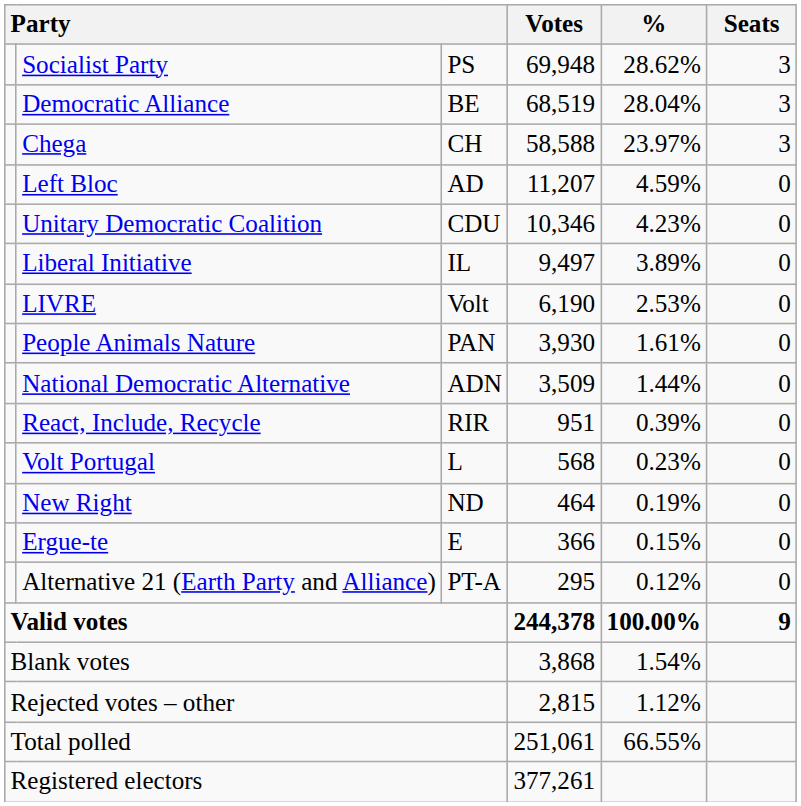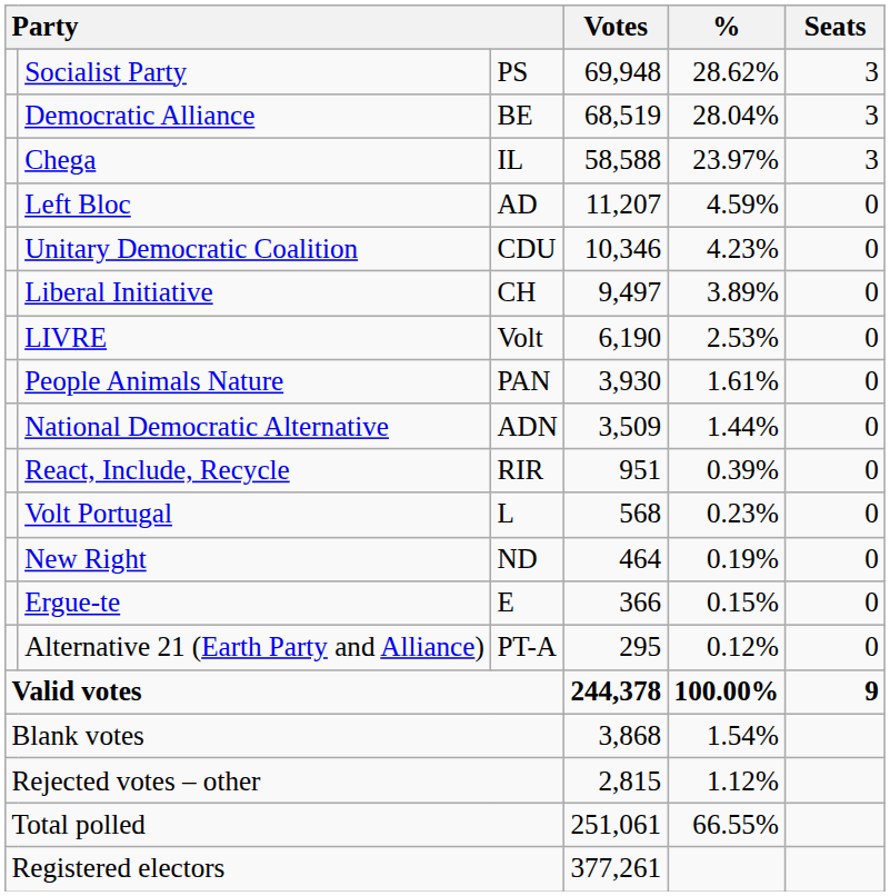Chega | column 3: CH -> IL
Liberal Initiative | column 3: IL -> CH
